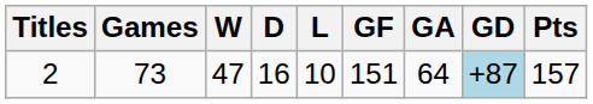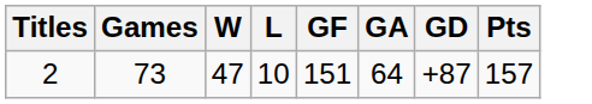- column: D | 16
2 | GD: lightblue background -> no background
